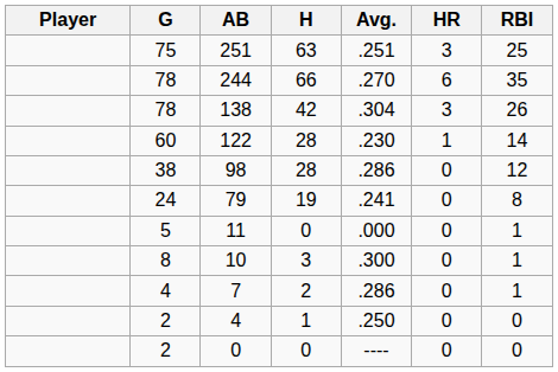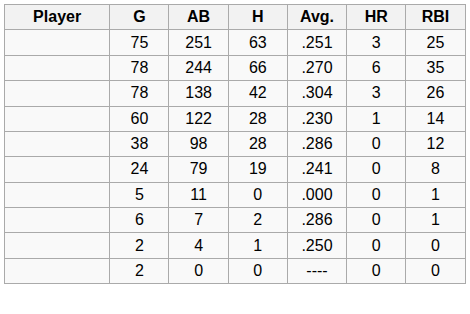- row: 8 | 10 | 3 | .300 | 0 | 1
7 | G: 4 -> 6
